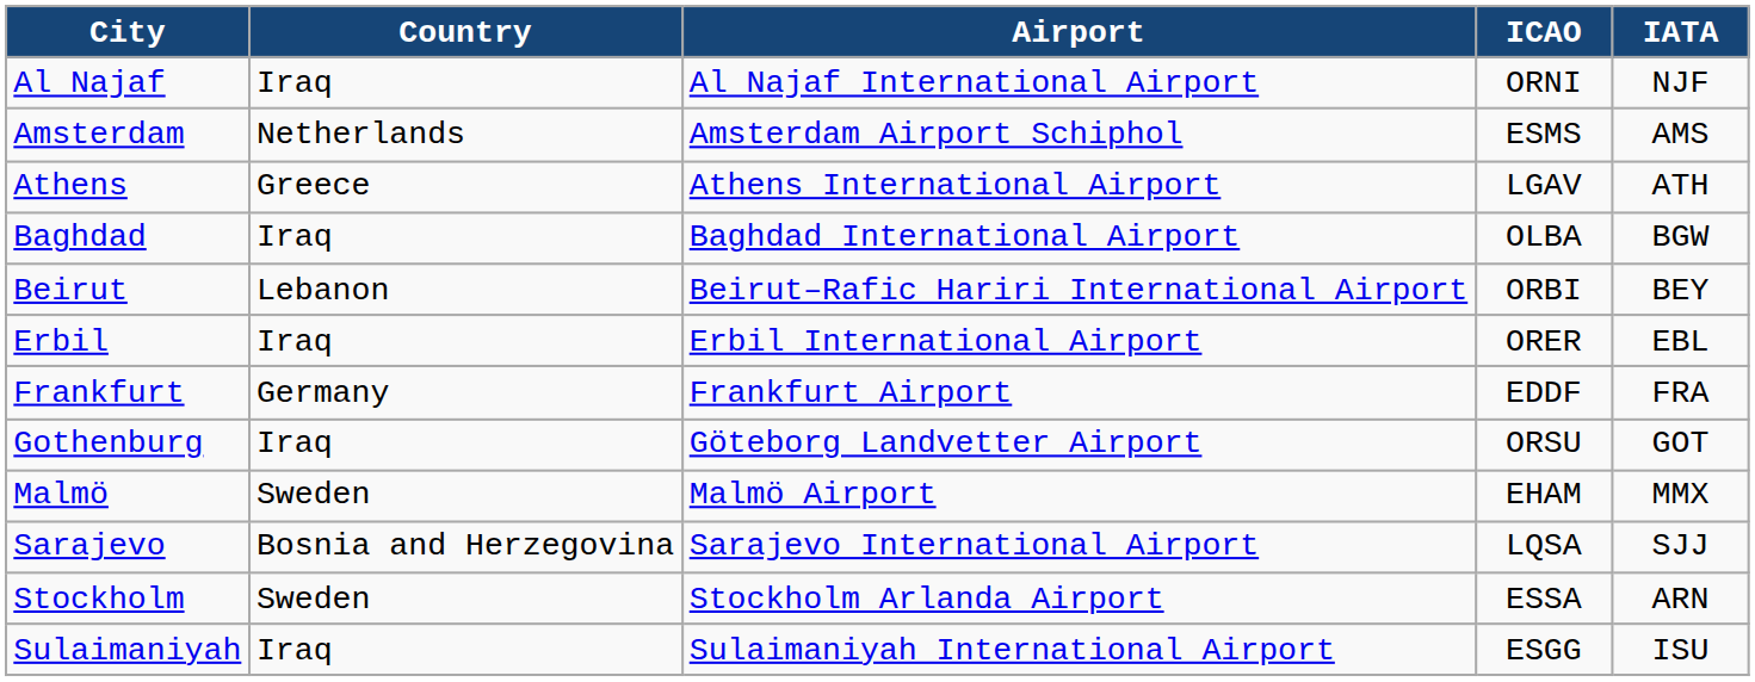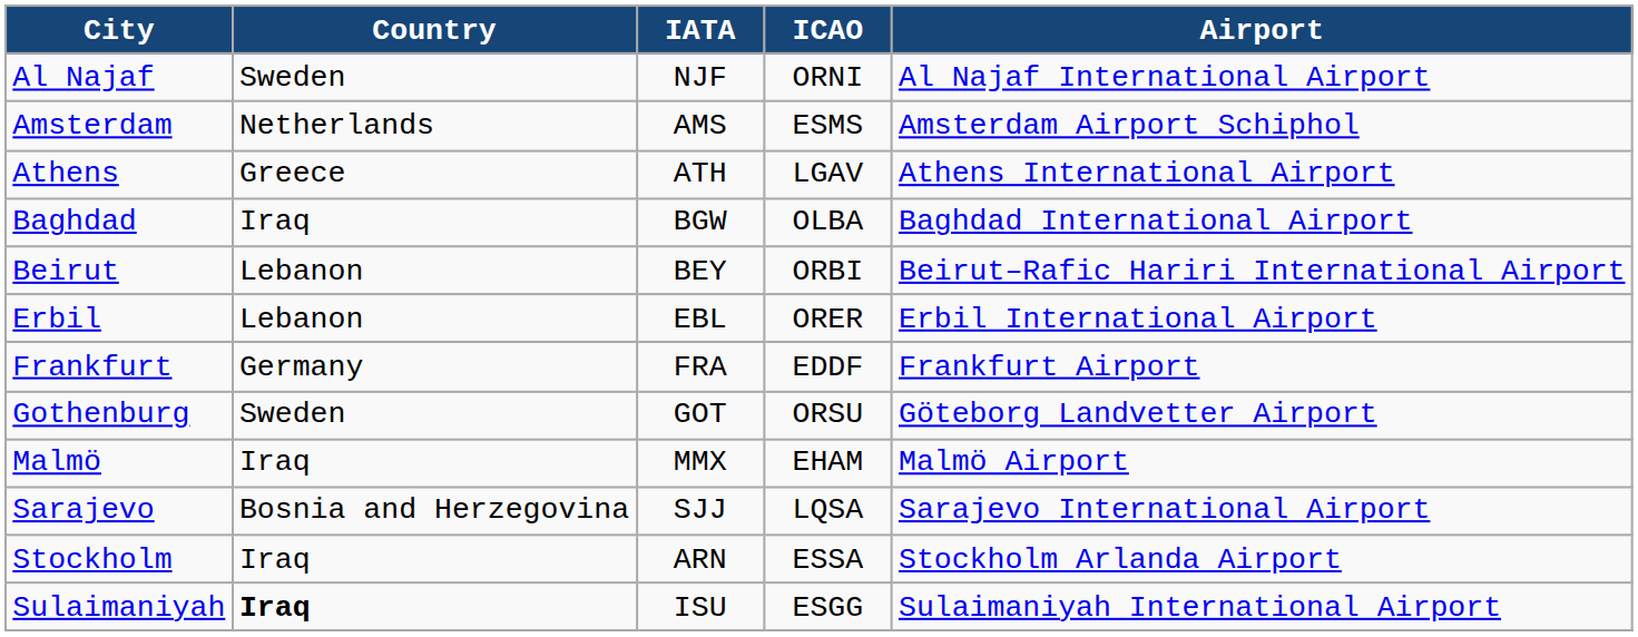columns swapped: IATA <-> Airport
Al Najaf | Country: Iraq -> Sweden
Erbil | Country: Iraq -> Lebanon
Gothenburg | Country: Iraq -> Sweden
Malmö | Country: Sweden -> Iraq
Stockholm | Country: Sweden -> Iraq
Sulaimaniyah | Country: normal -> bold
